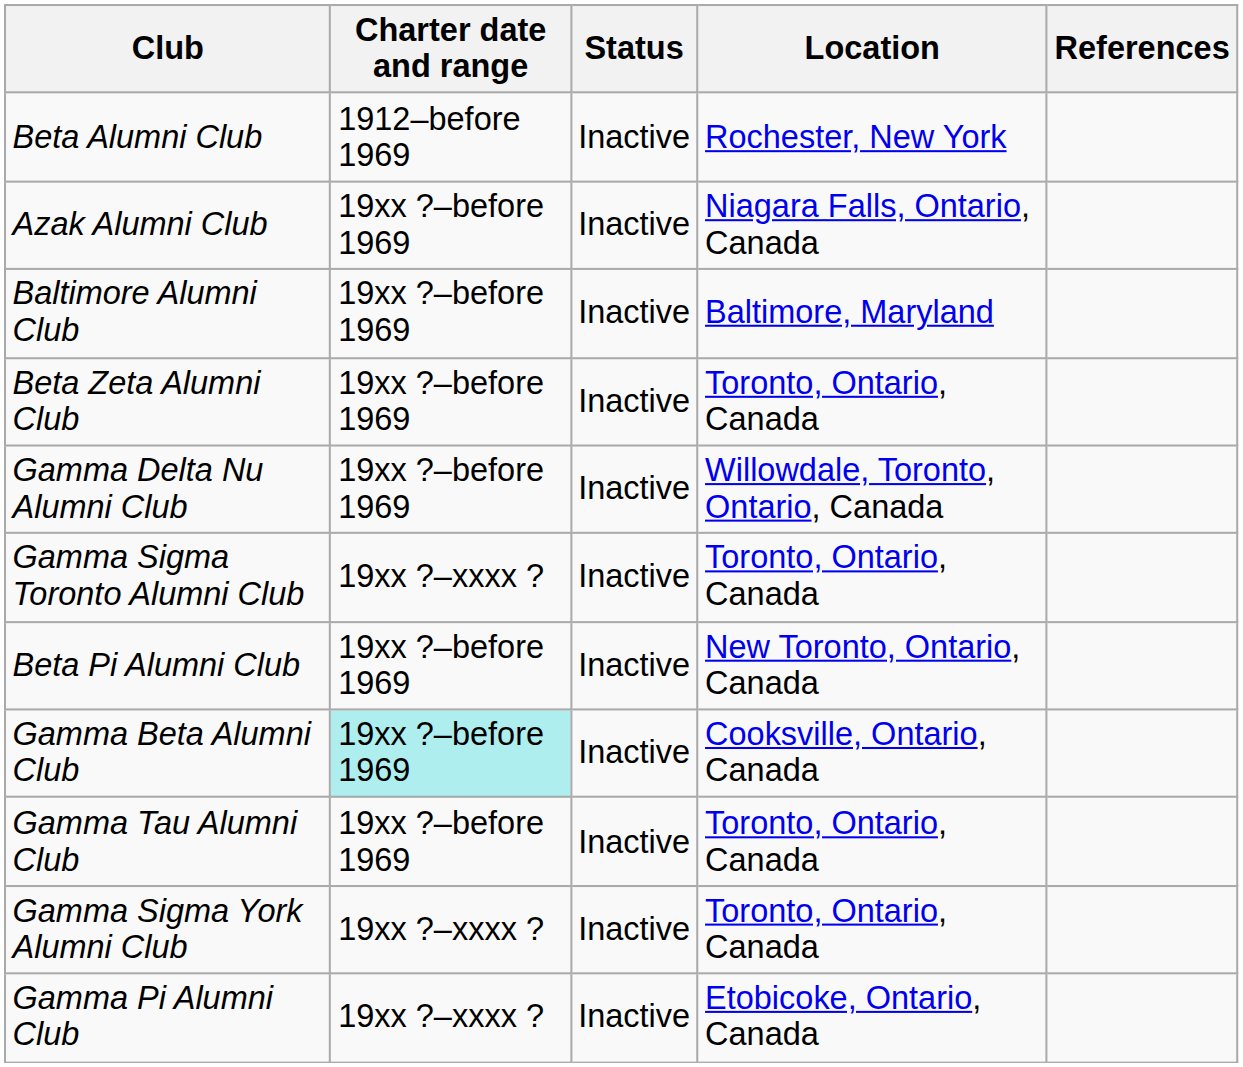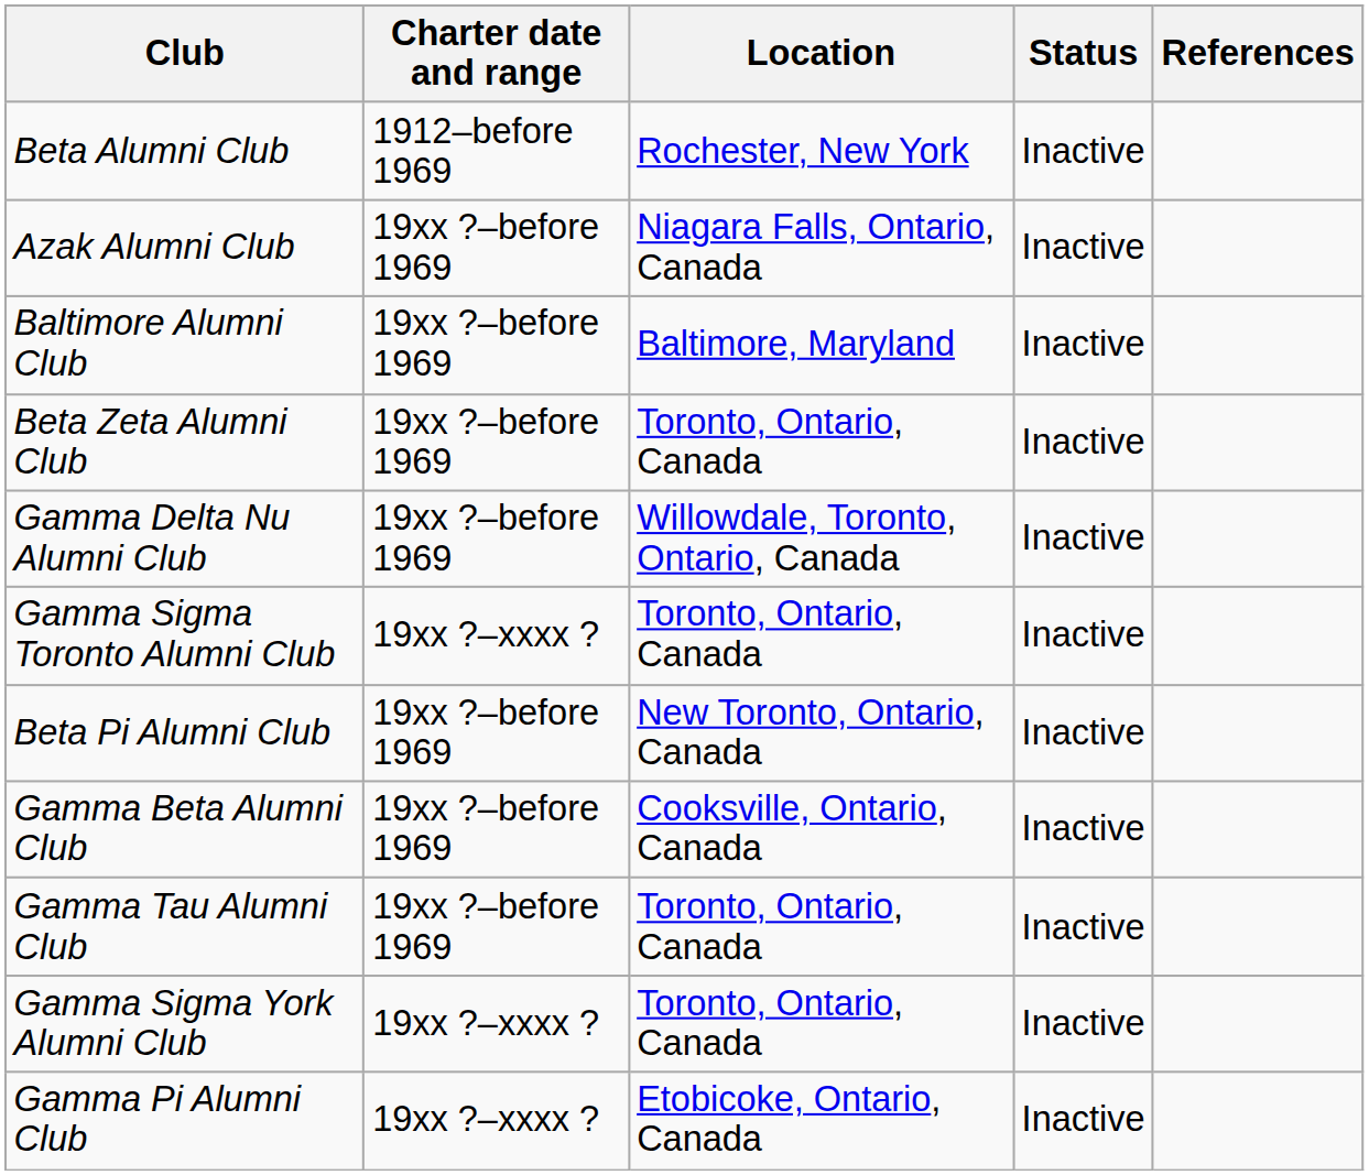columns swapped: Location <-> Status
Gamma Beta Alumni Club | Charter date and range: paleturquoise background -> no background
